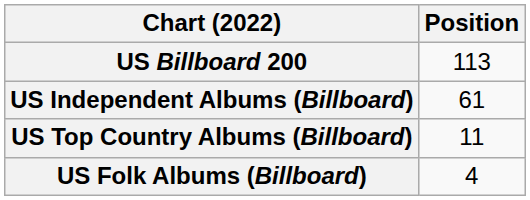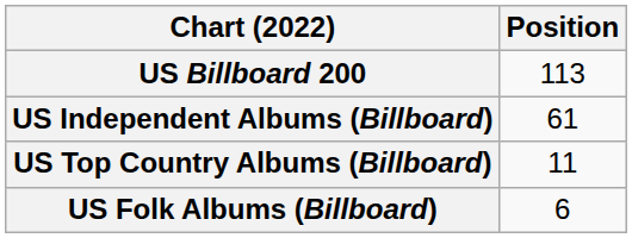US Folk Albums (Billboard) | Position: 4 -> 6
